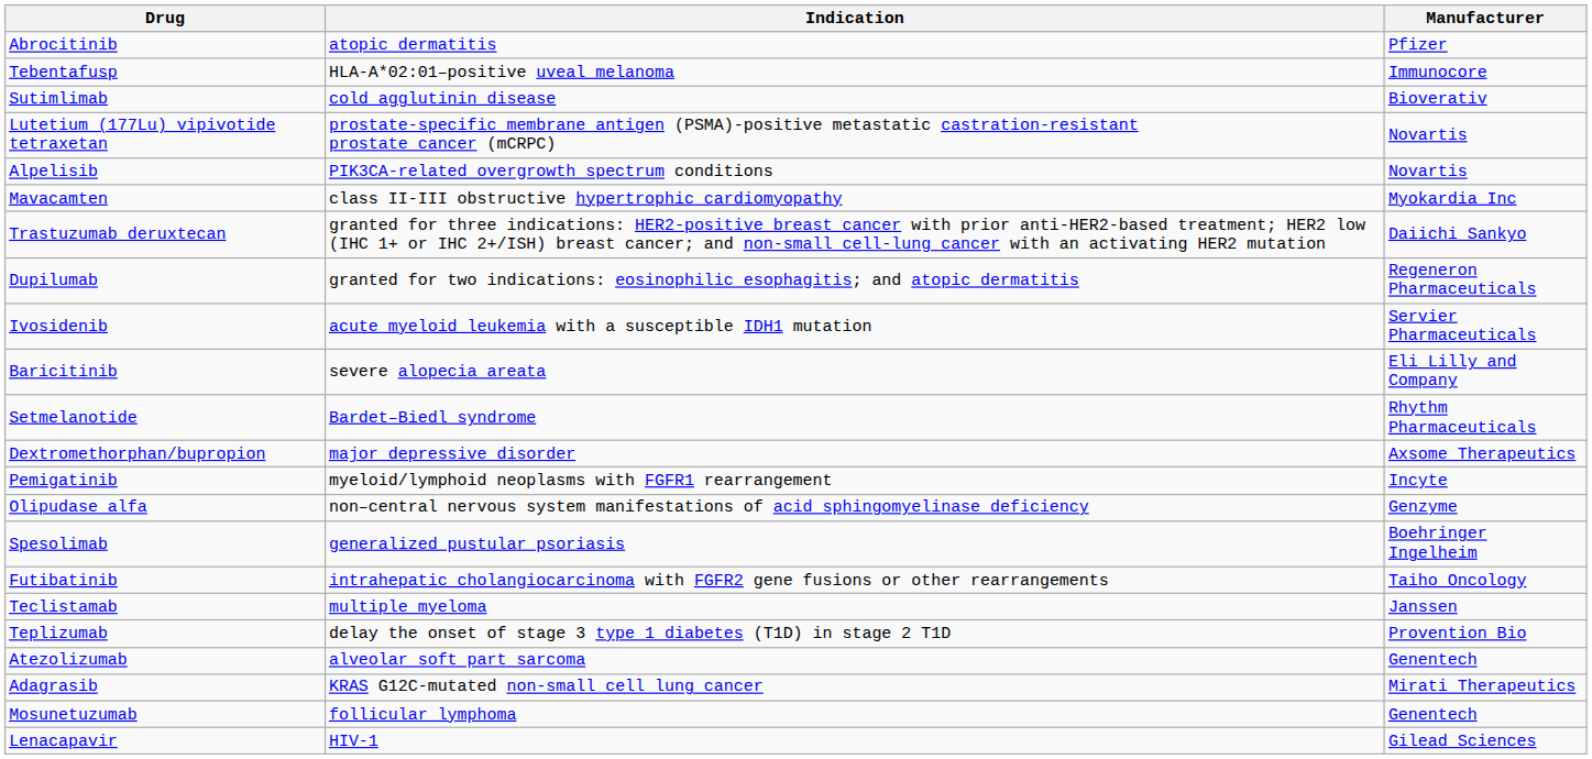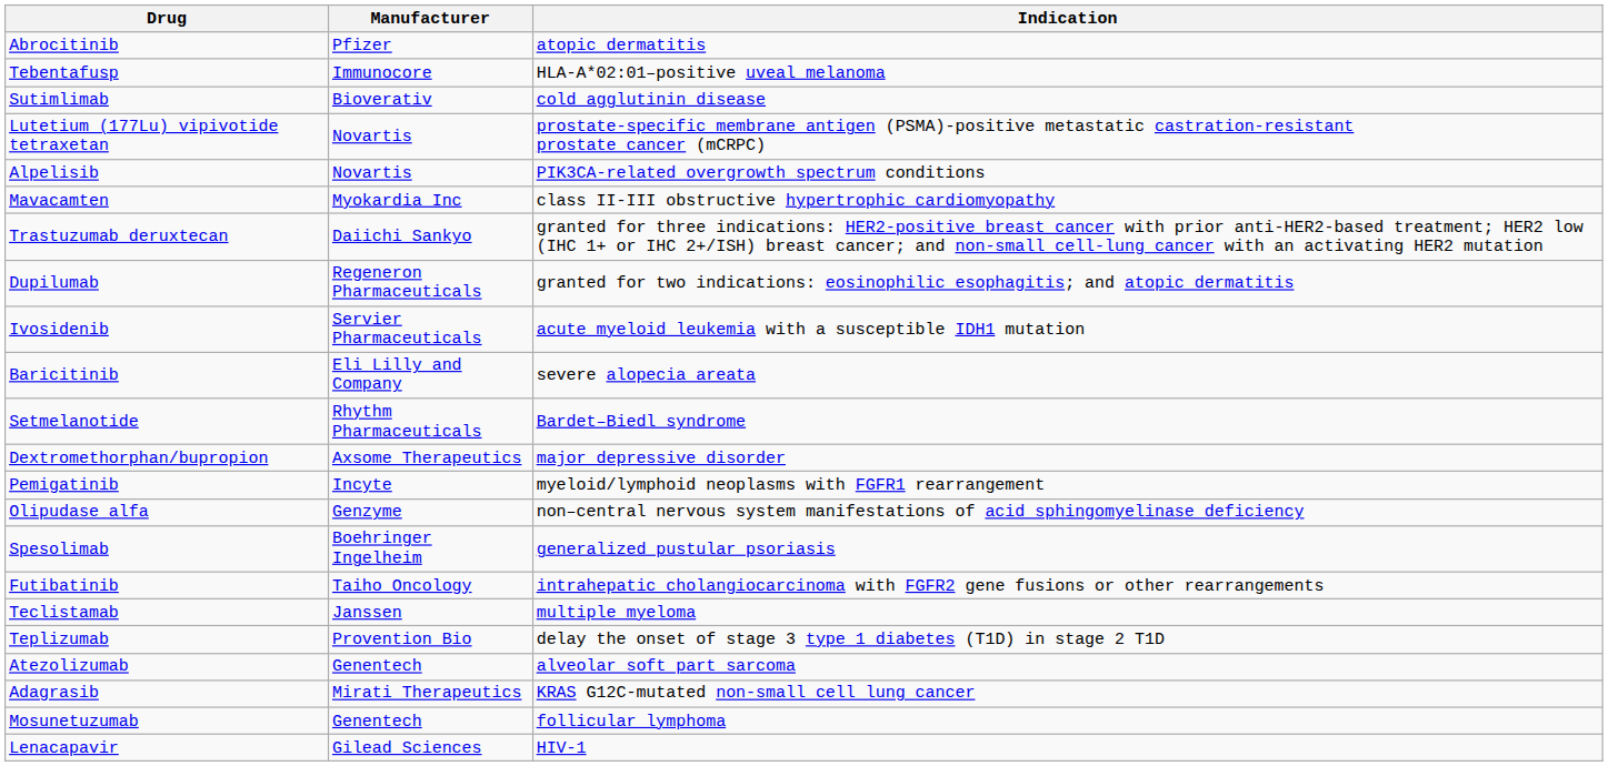columns swapped: Manufacturer <-> Indication
